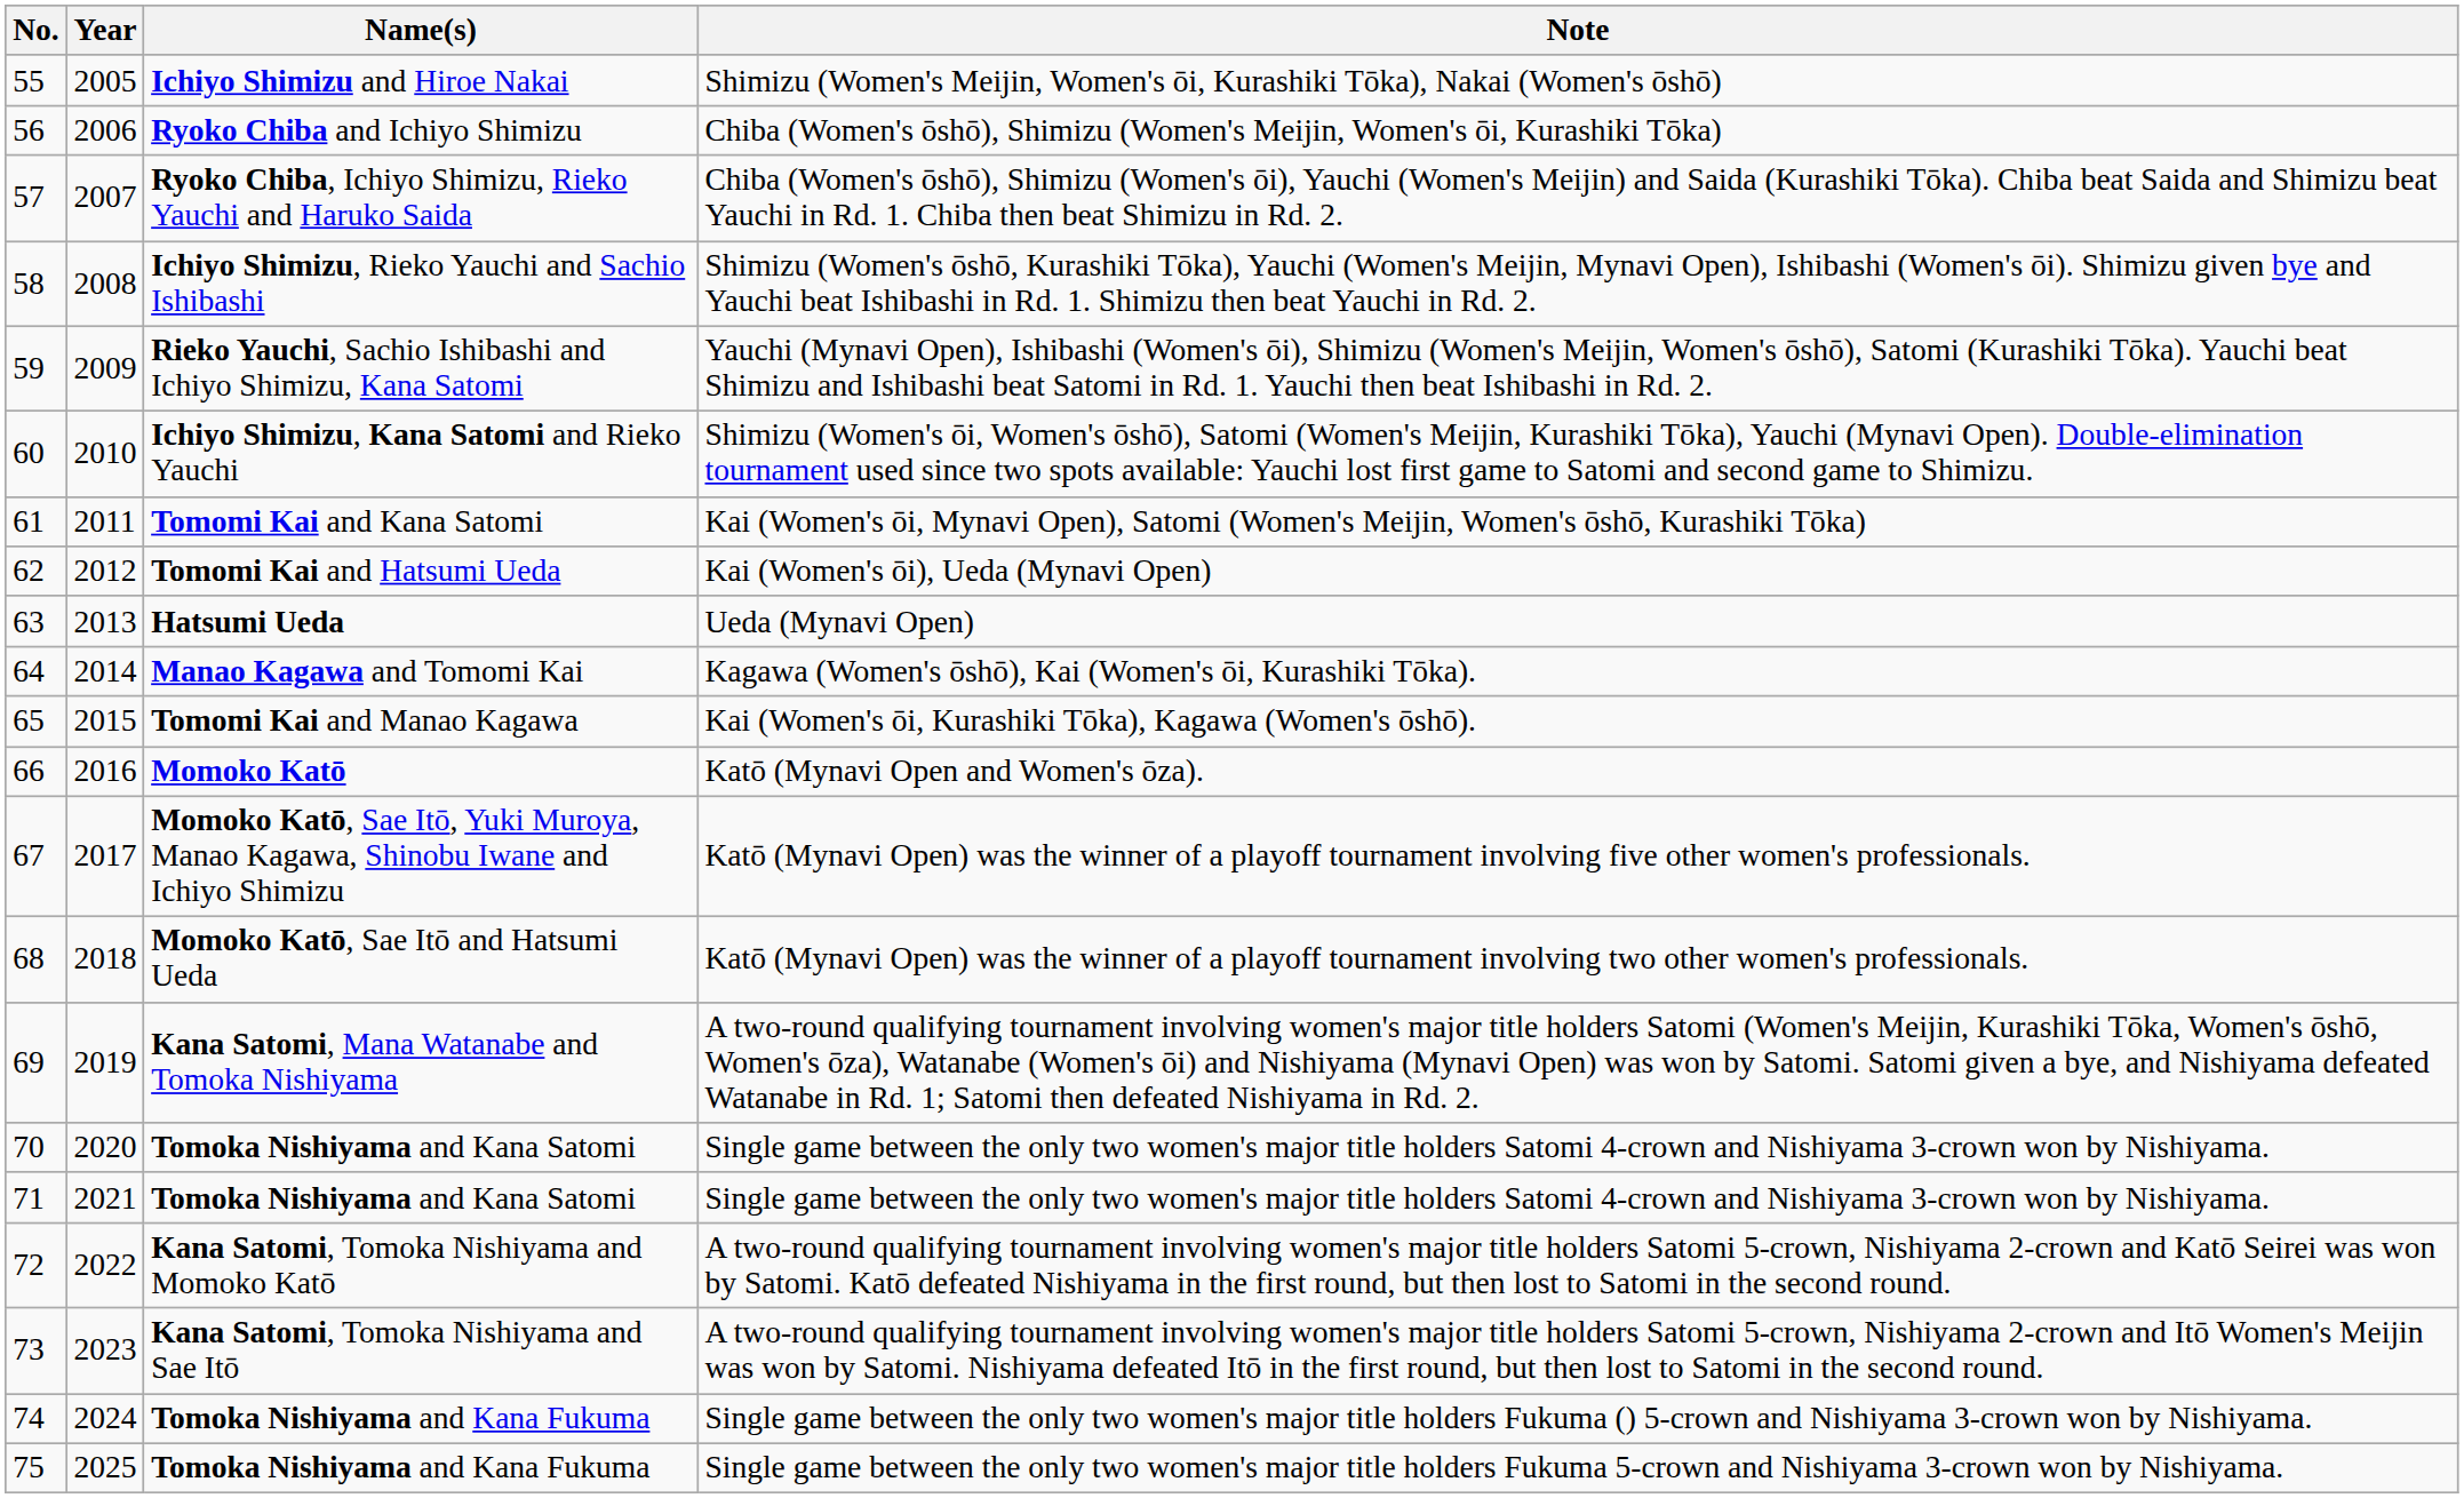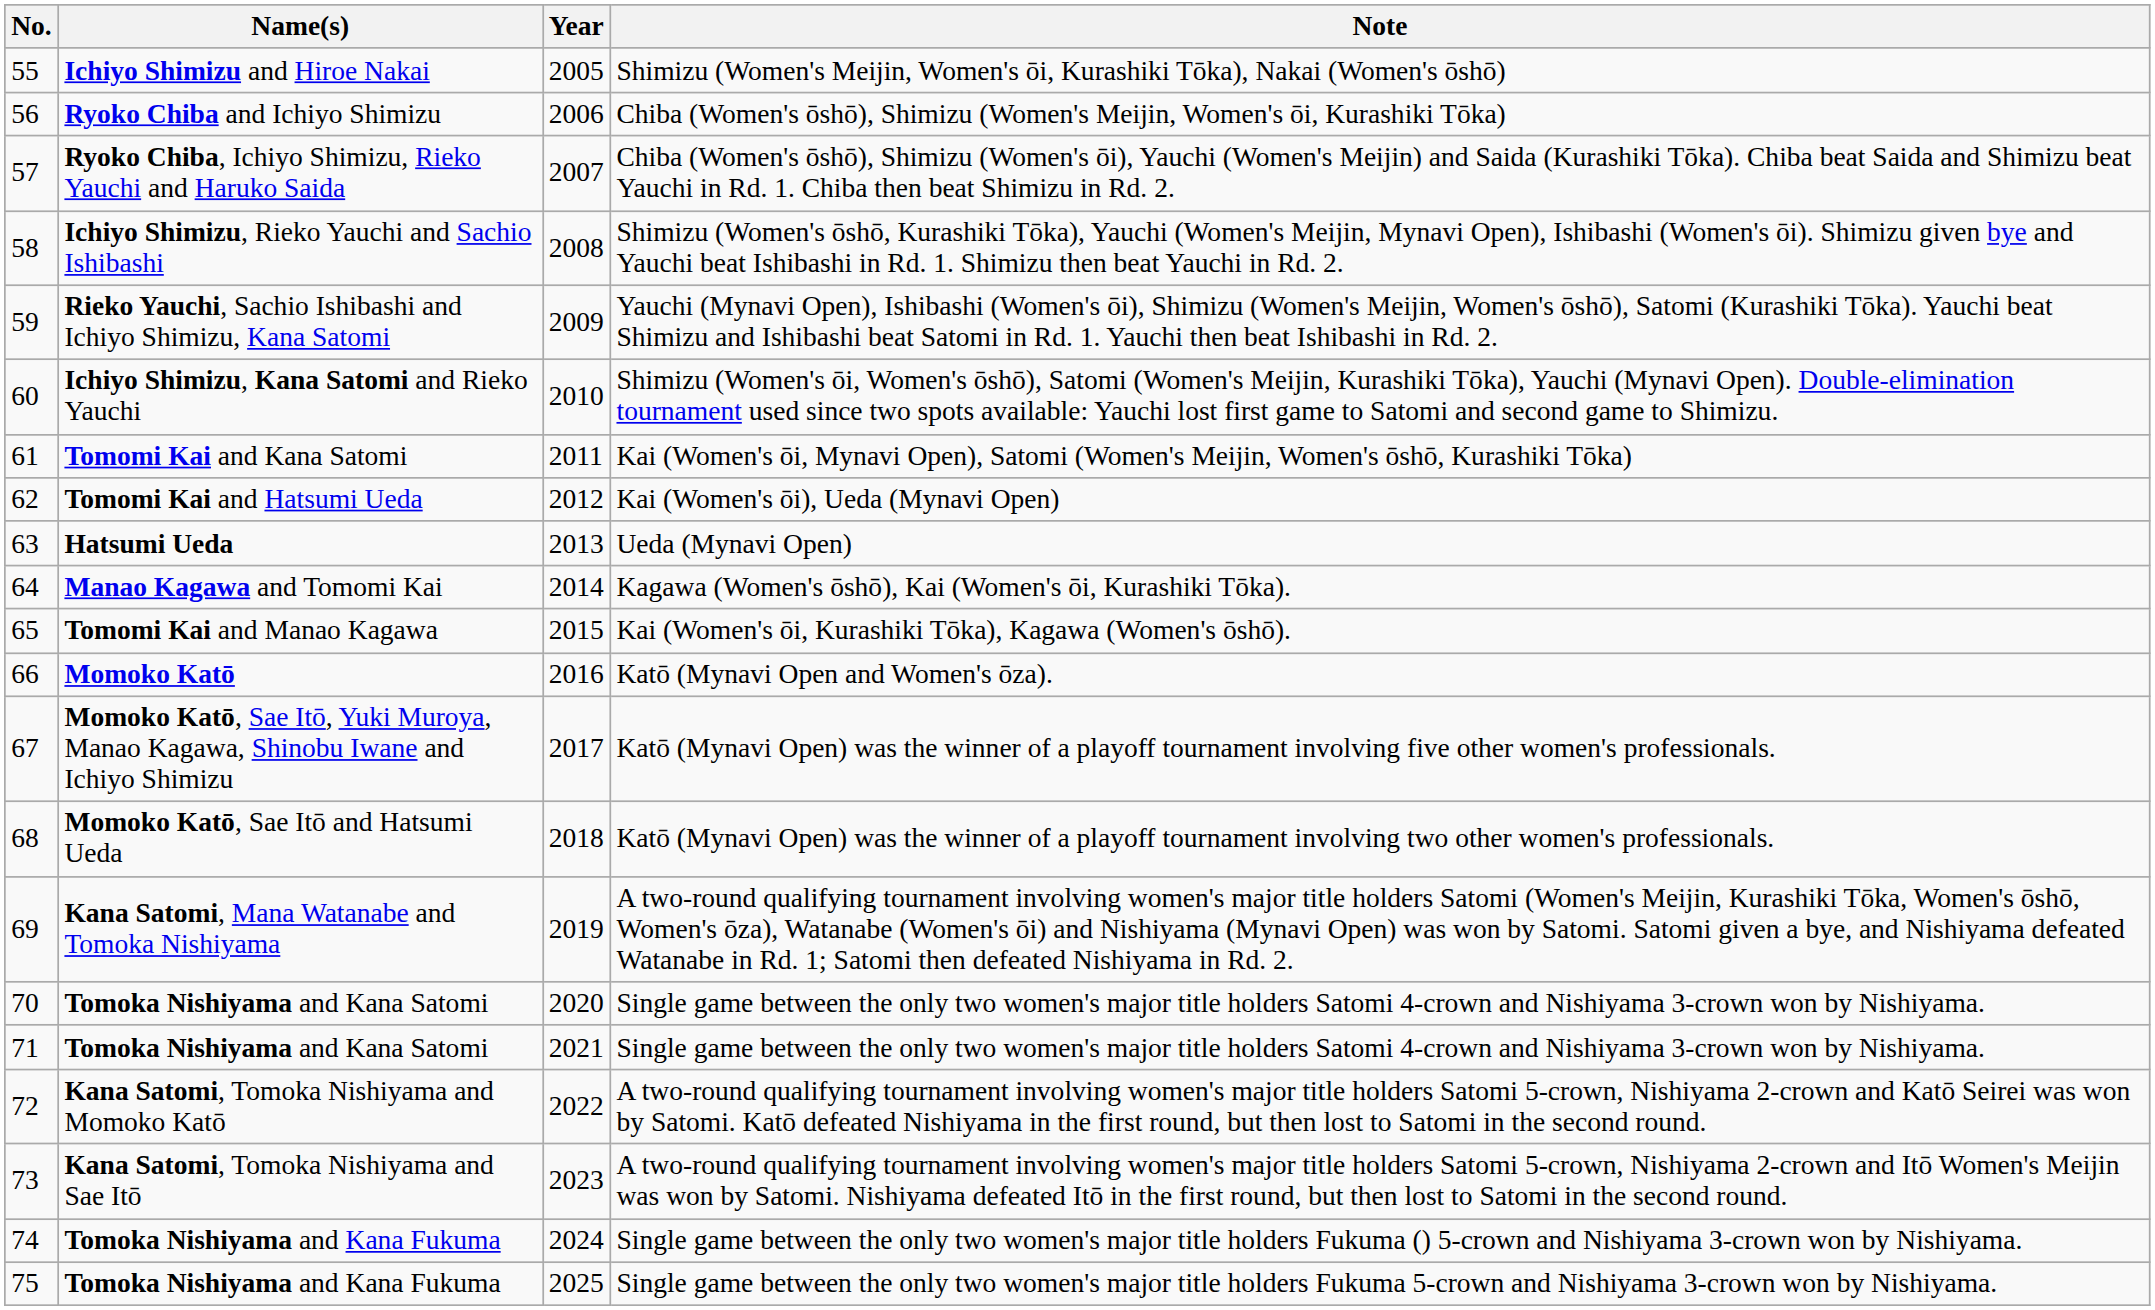columns swapped: Year <-> Name(s)
